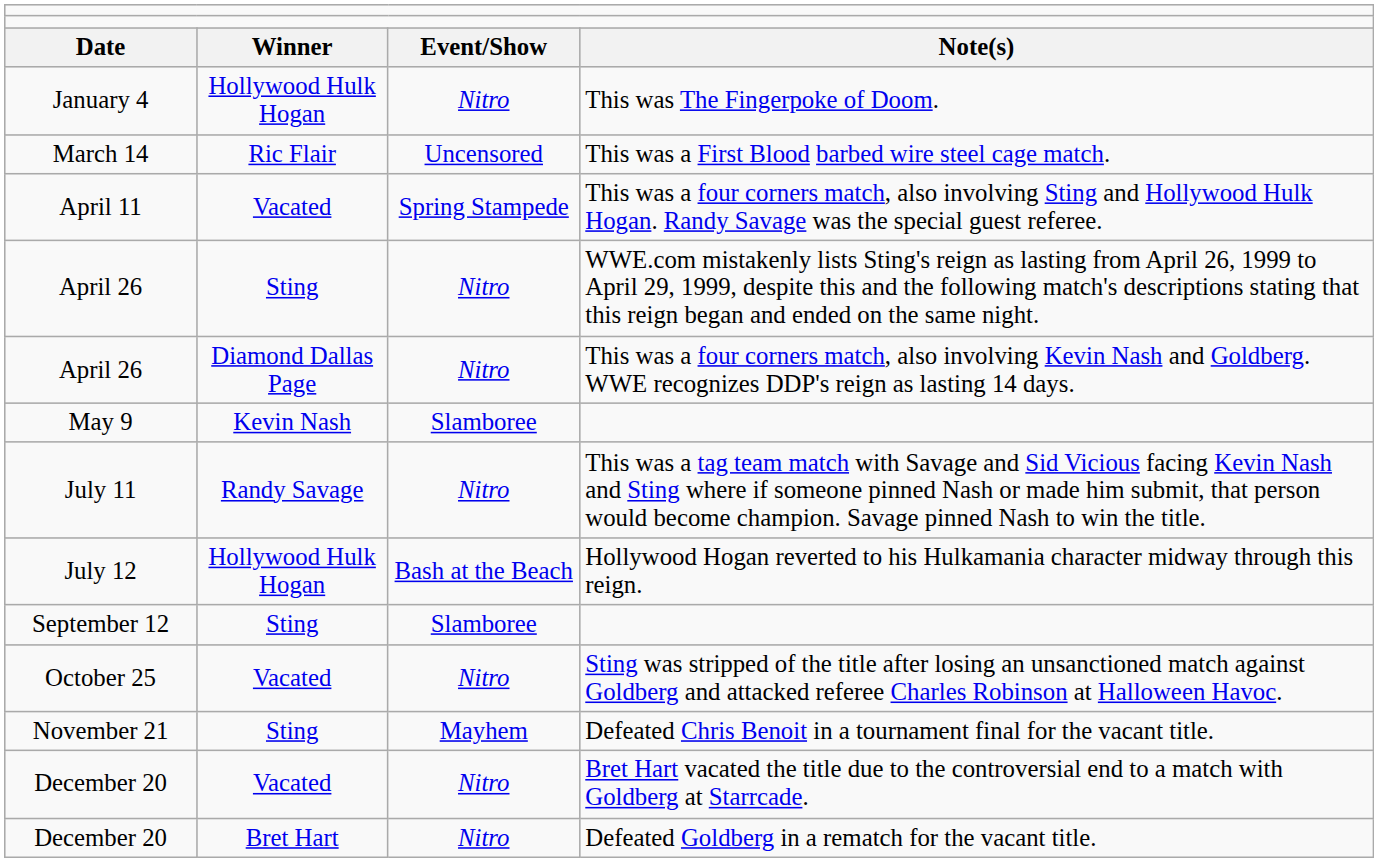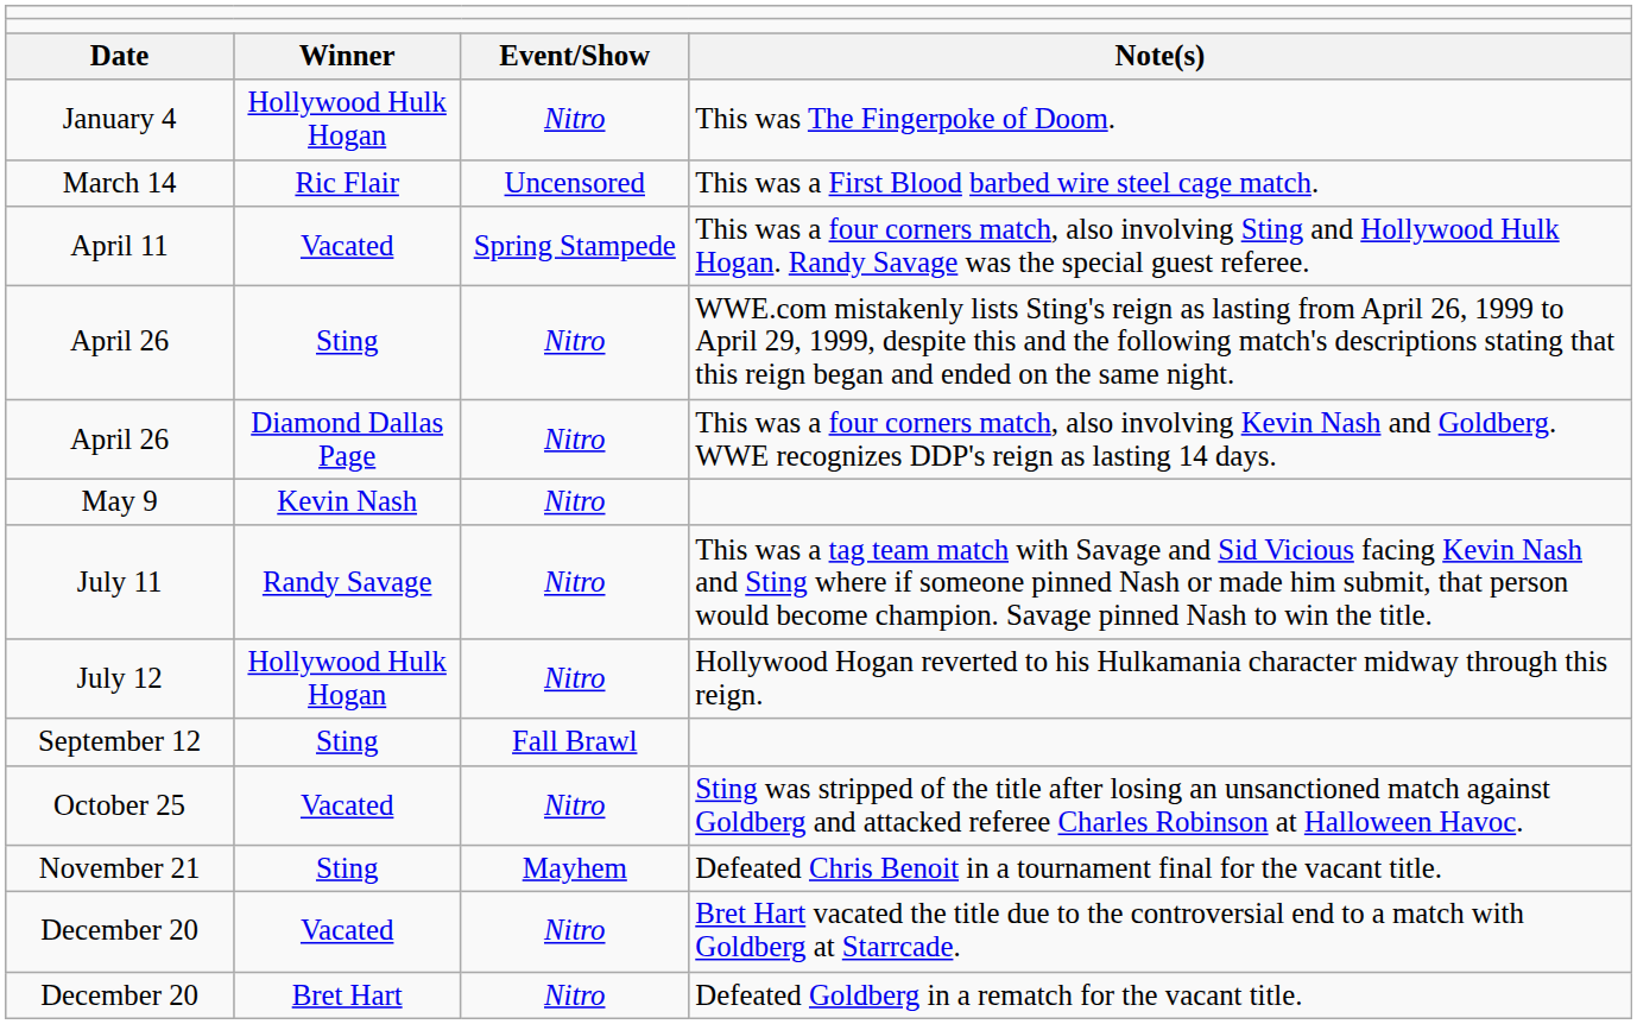May 9 | column 3: Slamboree -> Nitro
July 12 | column 3: Bash at the Beach -> Nitro
September 12 | column 3: Slamboree -> Fall Brawl
